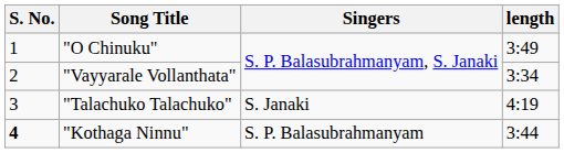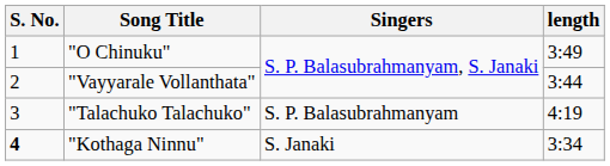"Vayyarale Vollanthata" | length: 3:34 -> 3:44
"Talachuko Talachuko" | Singers: S. Janaki -> S. P. Balasubrahmanyam
"Kothaga Ninnu" | Singers: S. P. Balasubrahmanyam -> S. Janaki
"Kothaga Ninnu" | length: 3:44 -> 3:34
